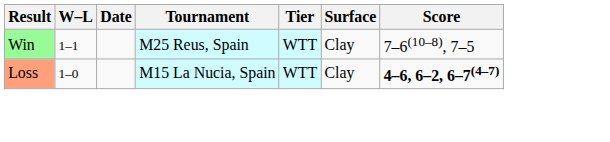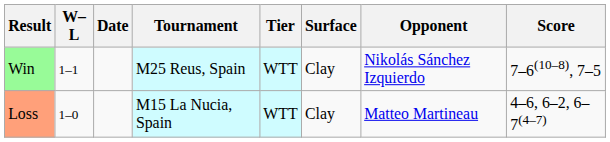+ column: Opponent | Nikolás Sánchez Izquierdo | Matteo Martineau
Loss | Score: bold -> normal
